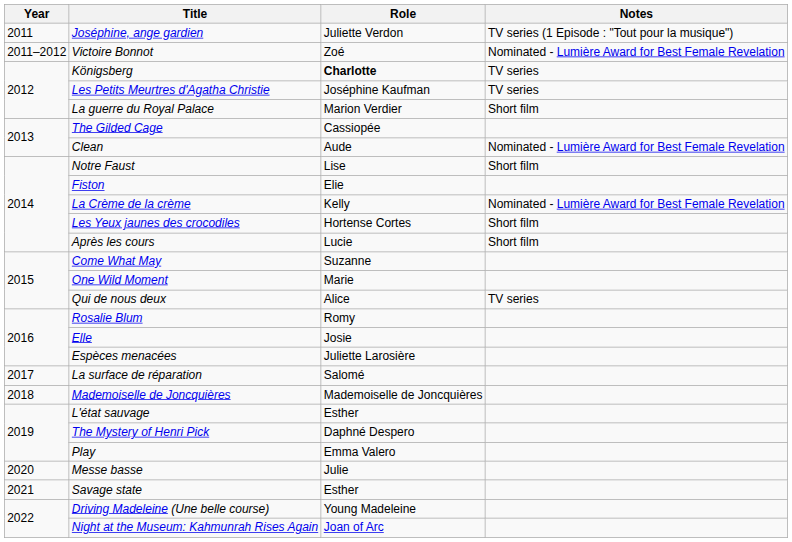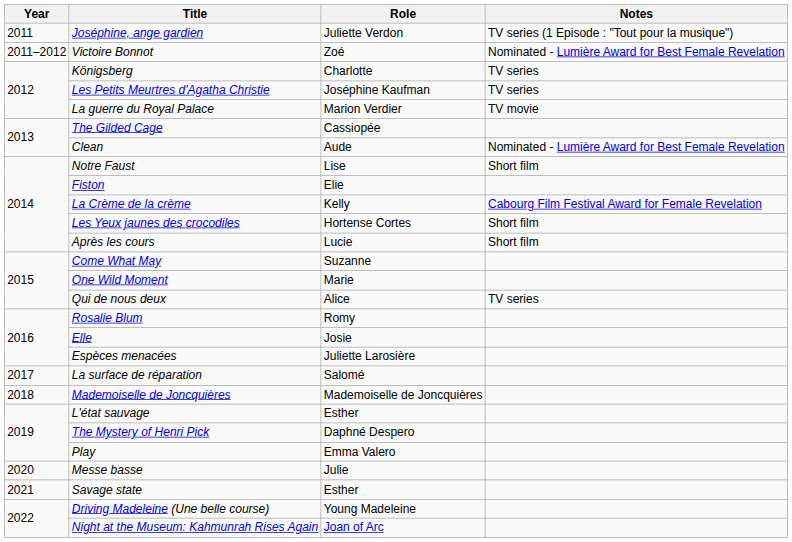Königsberg | Role: bold -> normal
La guerre du Royal Palace | Notes: Short film -> TV movie
La Crème de la crème | Notes: Nominated - Lumière Award for Best Female Revelation -> Cabourg Film Festival Award for Female Revelation
